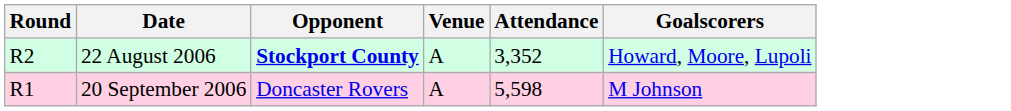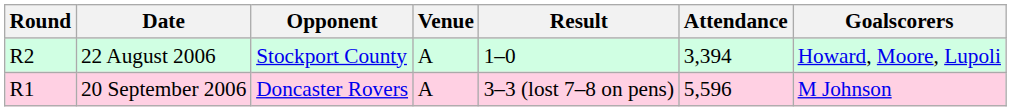+ column: Result | 1–0 | 3–3 (lost 7–8 on pens)
22 August 2006 | Opponent: bold -> normal
22 August 2006 | Attendance: 3,352 -> 3,394
20 September 2006 | Attendance: 5,598 -> 5,596
